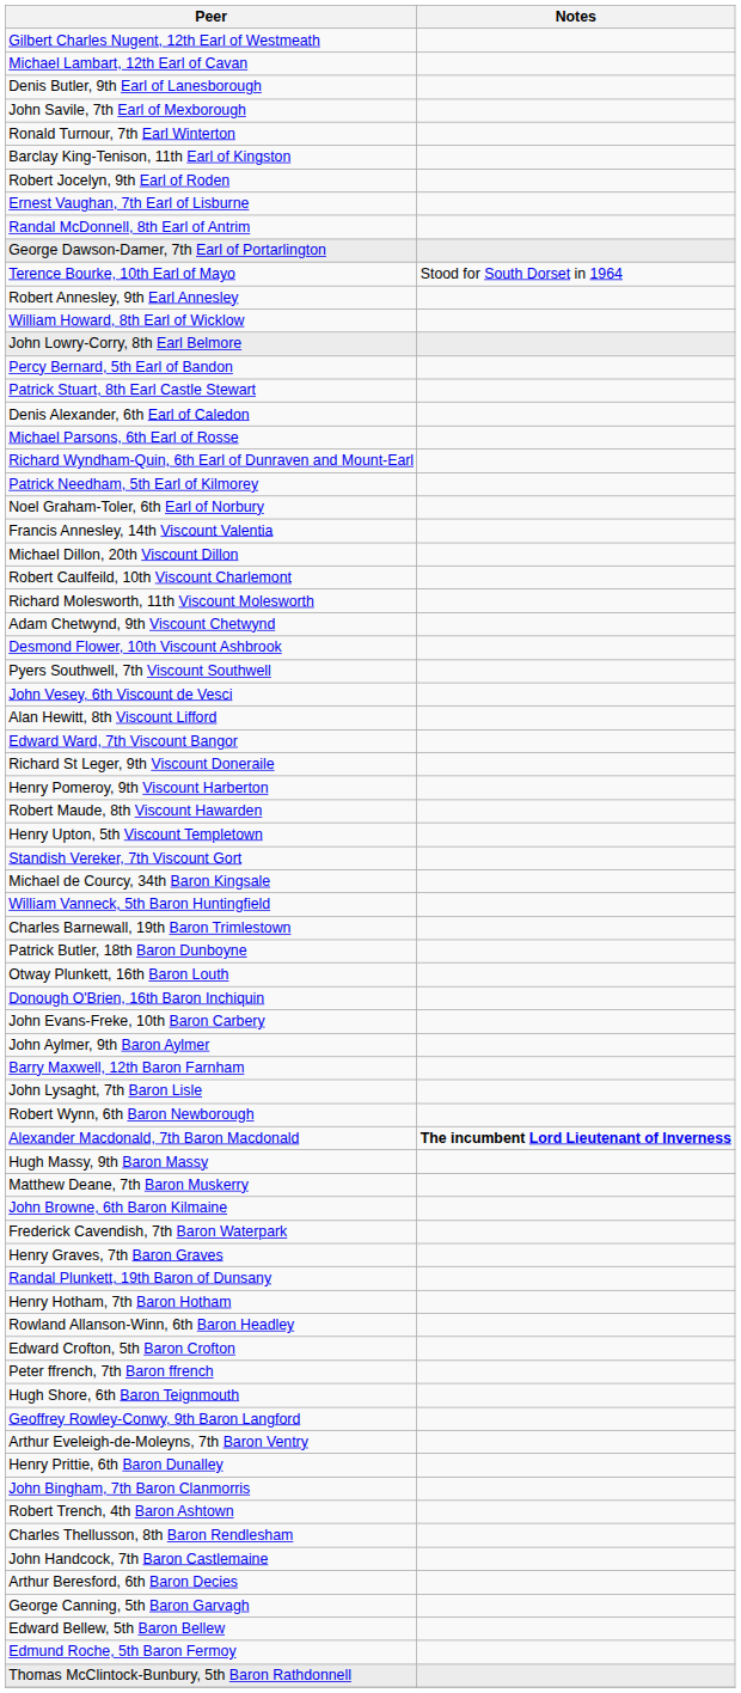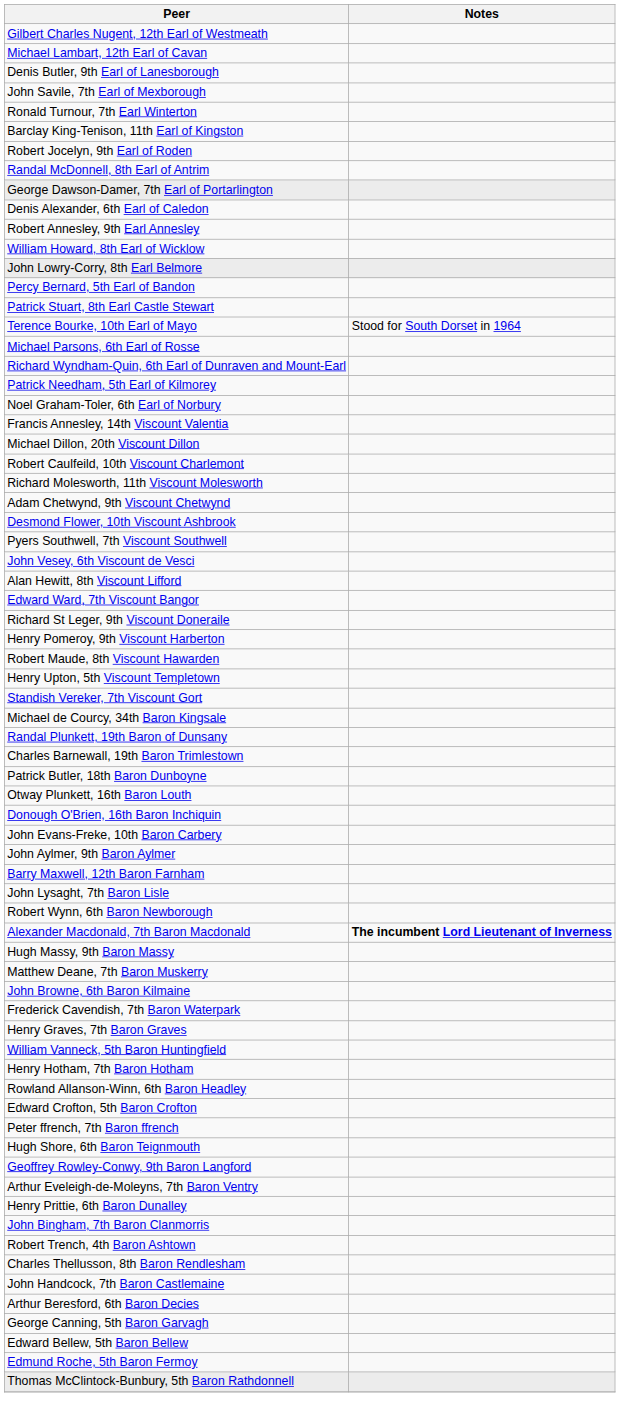- row: Ernest Vaughan, 7th Earl of Lisburne
rows swapped: Terence Bourke, 10th Earl of Mayo <-> Denis Alexander, 6th Earl of Caledon
rows swapped: Randal Plunkett, 19th Baron of Dunsany <-> William Vanneck, 5th Baron Huntingfield
